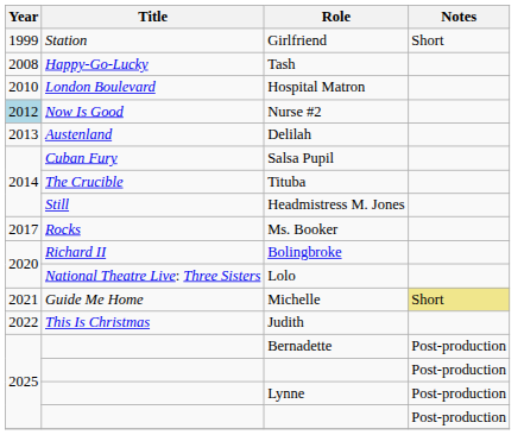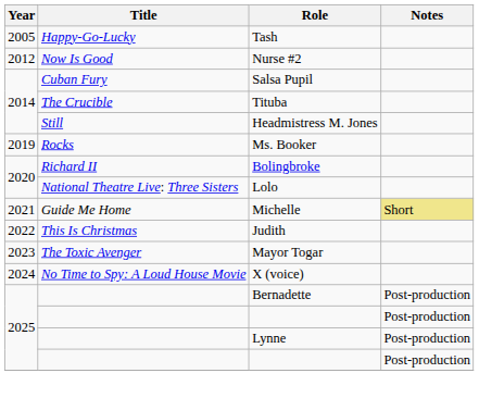- row: 1999 | Station | Girlfriend | Short
Tash | Year: 2008 -> 2005
- row: 2010 | London Boulevard | Hospital Matron
Nurse #2 | Year: lightblue background -> no background
- row: 2013 | Austenland | Delilah
Ms. Booker | Year: 2017 -> 2019
+ row: 2023 | The Toxic Avenger | Mayor Togar
+ row: 2024 | No Time to Spy: A Loud House Movie | X (voice)
